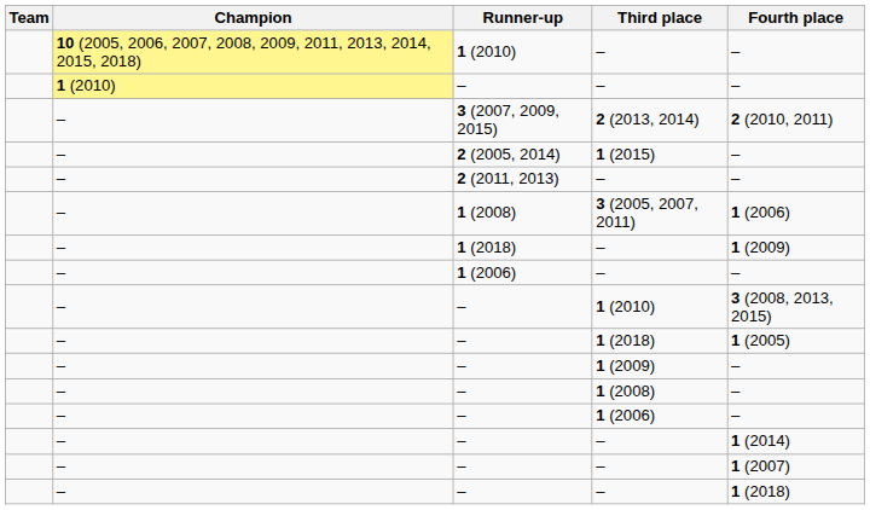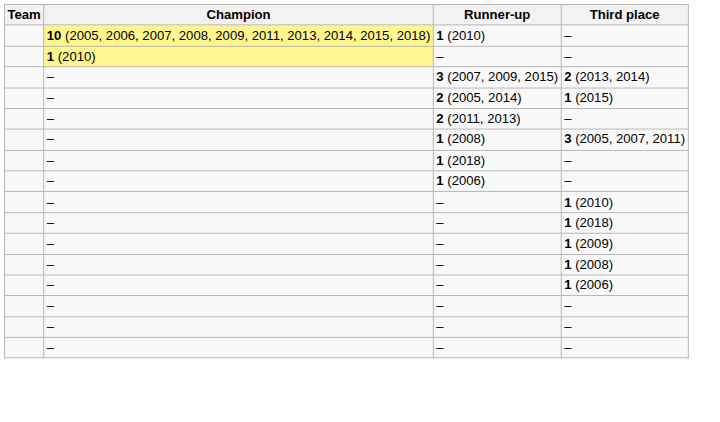- column: Fourth place | – | – | 2 (2010, 2011) | – | – | 1 (2006) | 1 (2009) | – | 3 (2008, 2013, 2015) | 1 (2005) | – | – | – | 1 (2014) | 1 (2007) | 1 (2018)
